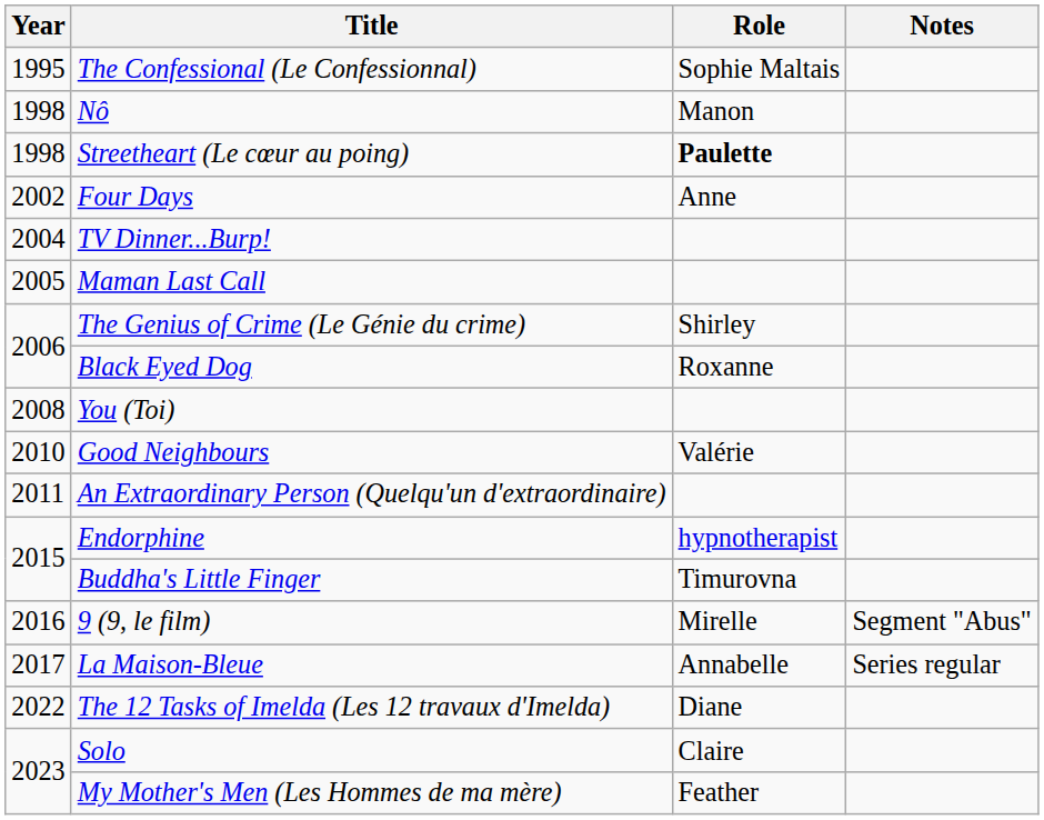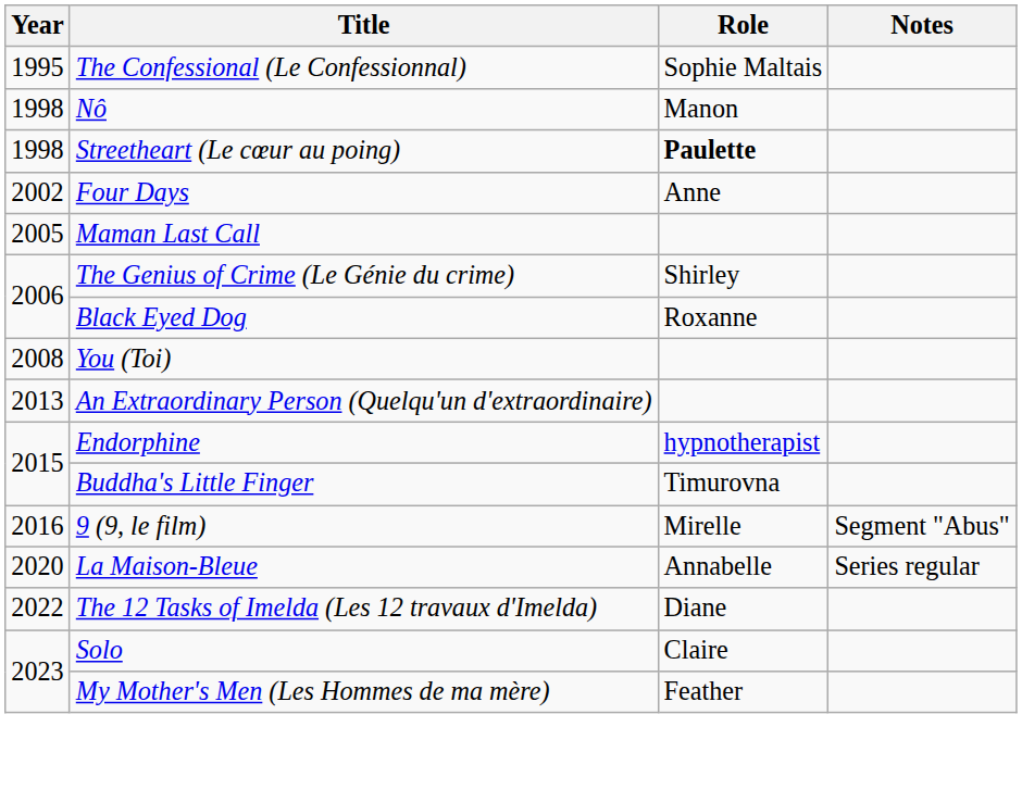- row: 2004 | TV Dinner...Burp!
- row: 2010 | Good Neighbours | Valérie
An Extraordinary Person (Quelqu'un d'extraordinaire) | Year: 2011 -> 2013
La Maison-Bleue | Year: 2017 -> 2020
